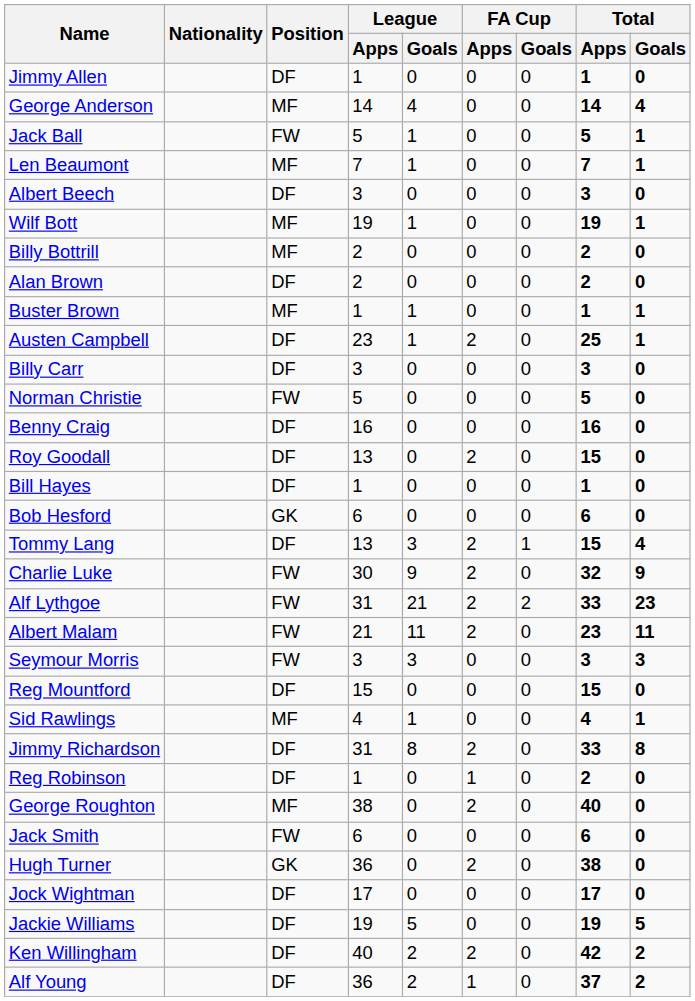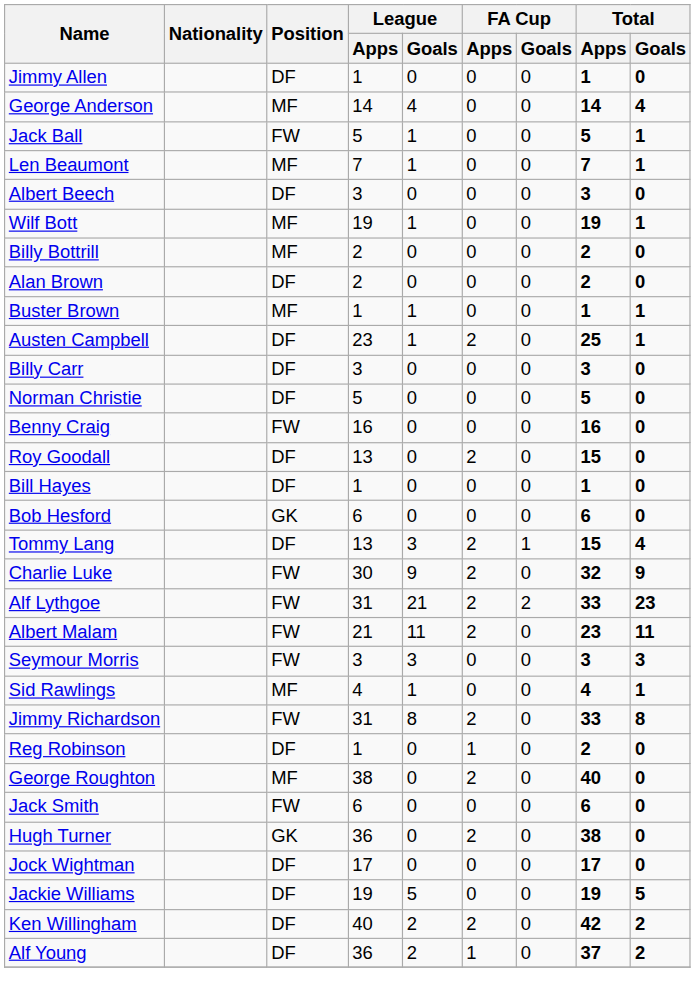Norman Christie | Position: FW -> DF
Benny Craig | Position: DF -> FW
- row: Reg Mountford | DF | 15 | 0 | 0 | 0 | 15 | 0
Jimmy Richardson | Position: DF -> FW
